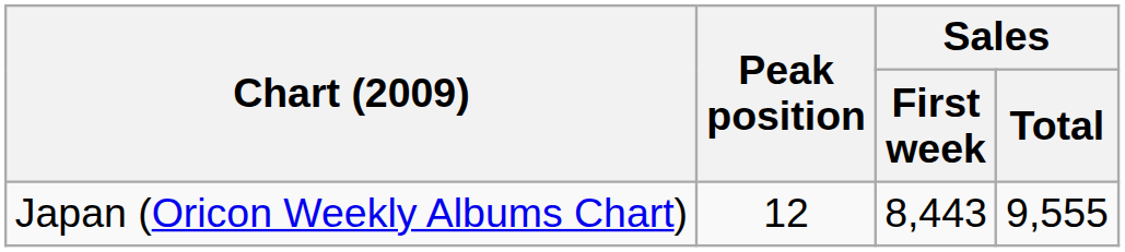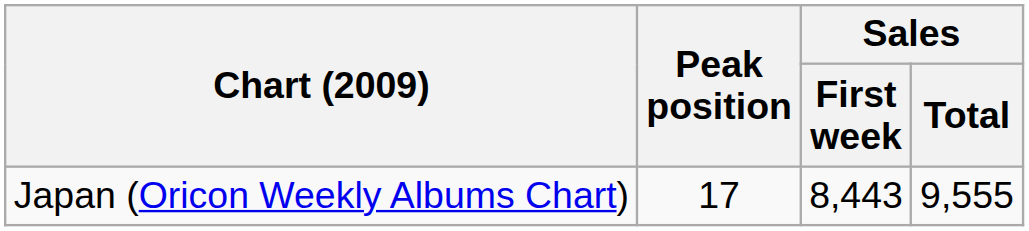Japan (Oricon Weekly Albums Chart) | Peak position: 12 -> 17
